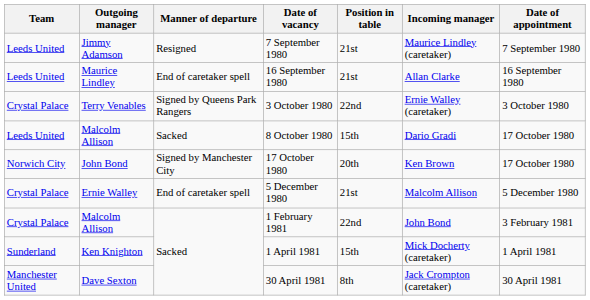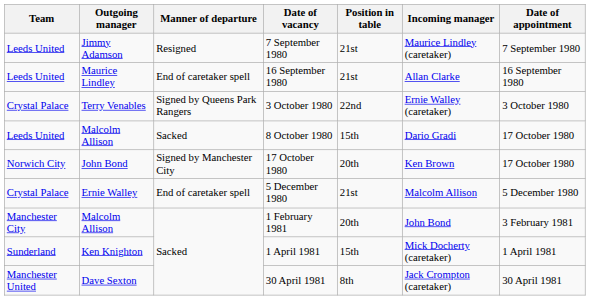1 February 1981 | Team: Crystal Palace -> Manchester City
1 February 1981 | Position in table: 22nd -> 20th
